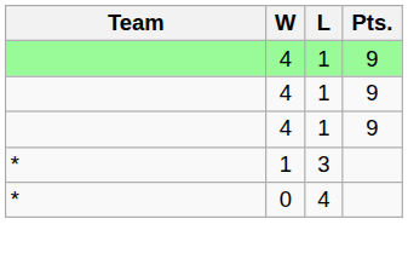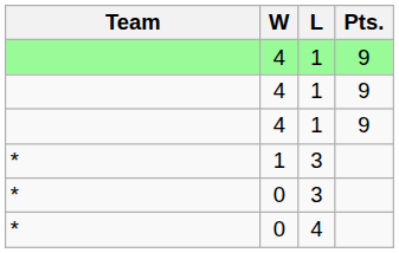+ row: * | 0 | 3
